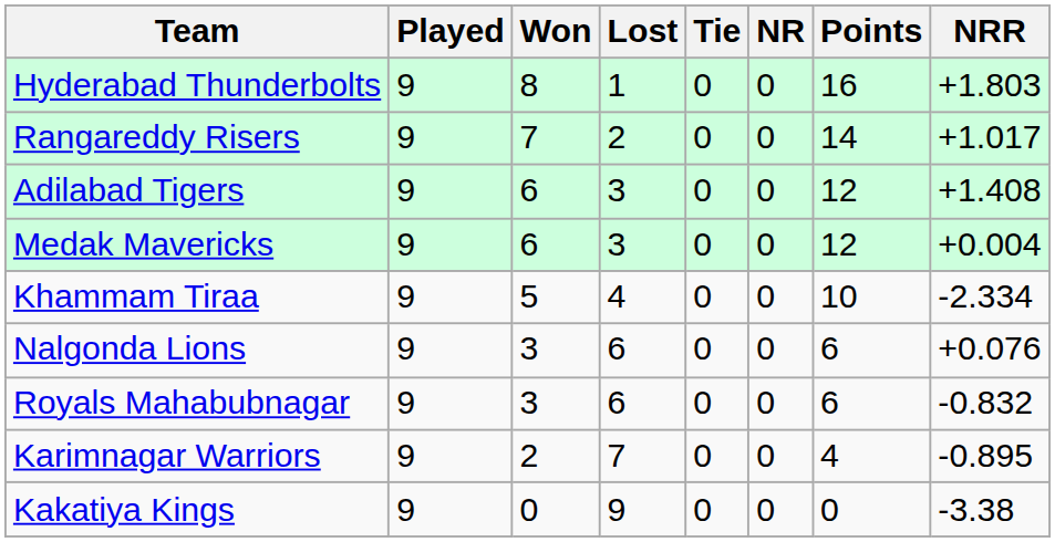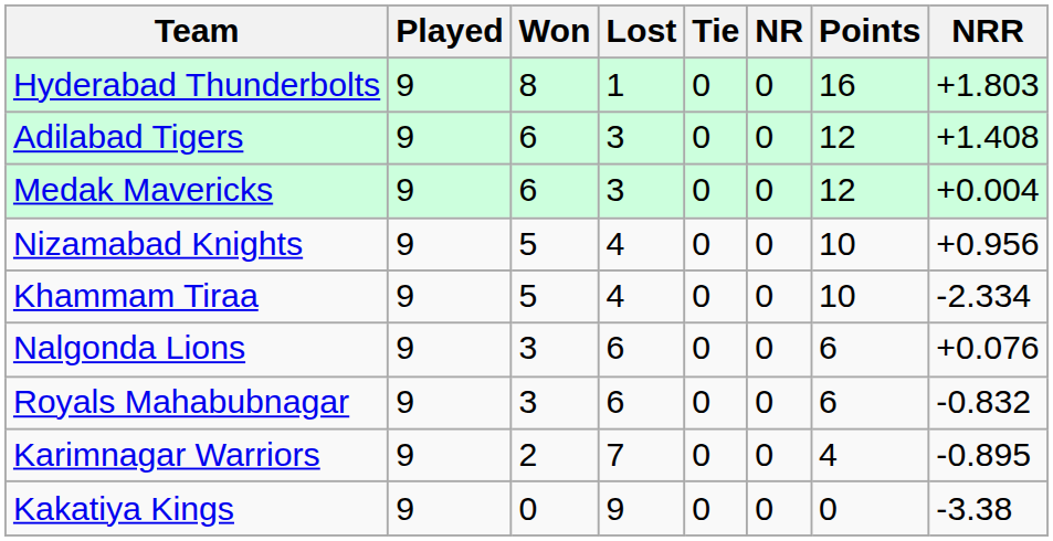- row: Rangareddy Risers | 9 | 7 | 2 | 0 | 0 | 14 | +1.017
+ row: Nizamabad Knights | 9 | 5 | 4 | 0 | 0 | 10 | +0.956
